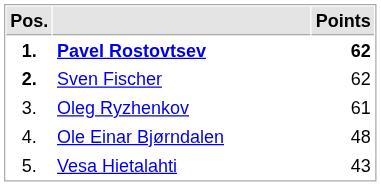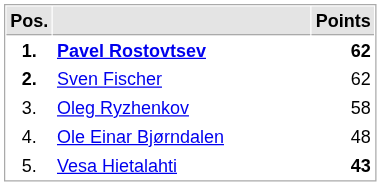Oleg Ryzhenkov | Points: 61 -> 58
Vesa Hietalahti | Points: normal -> bold
